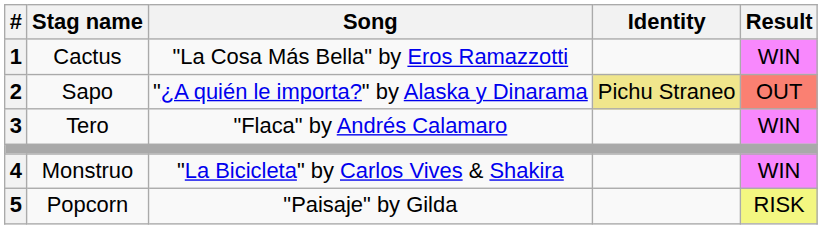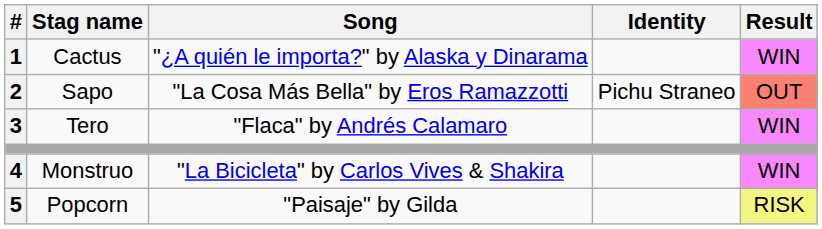Cactus | Song: "La Cosa Más Bella" by Eros Ramazzotti -> "¿A quién le importa?" by Alaska y Dinarama
Sapo | Song: "¿A quién le importa?" by Alaska y Dinarama -> "La Cosa Más Bella" by Eros Ramazzotti
Sapo | Identity: khaki background -> no background
